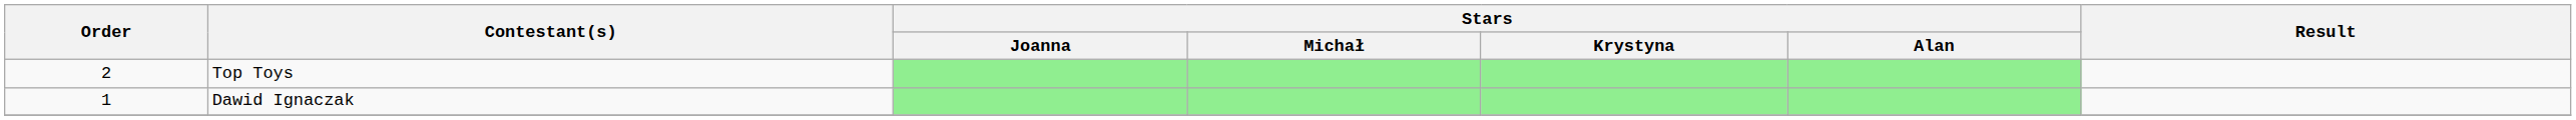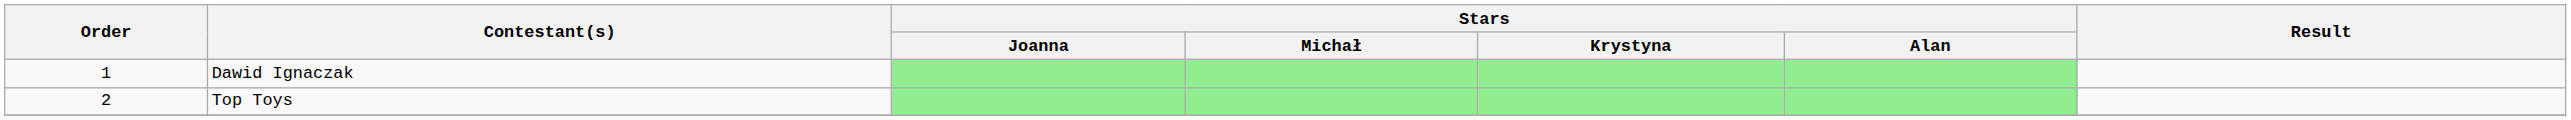rows swapped: Dawid Ignaczak <-> Top Toys
